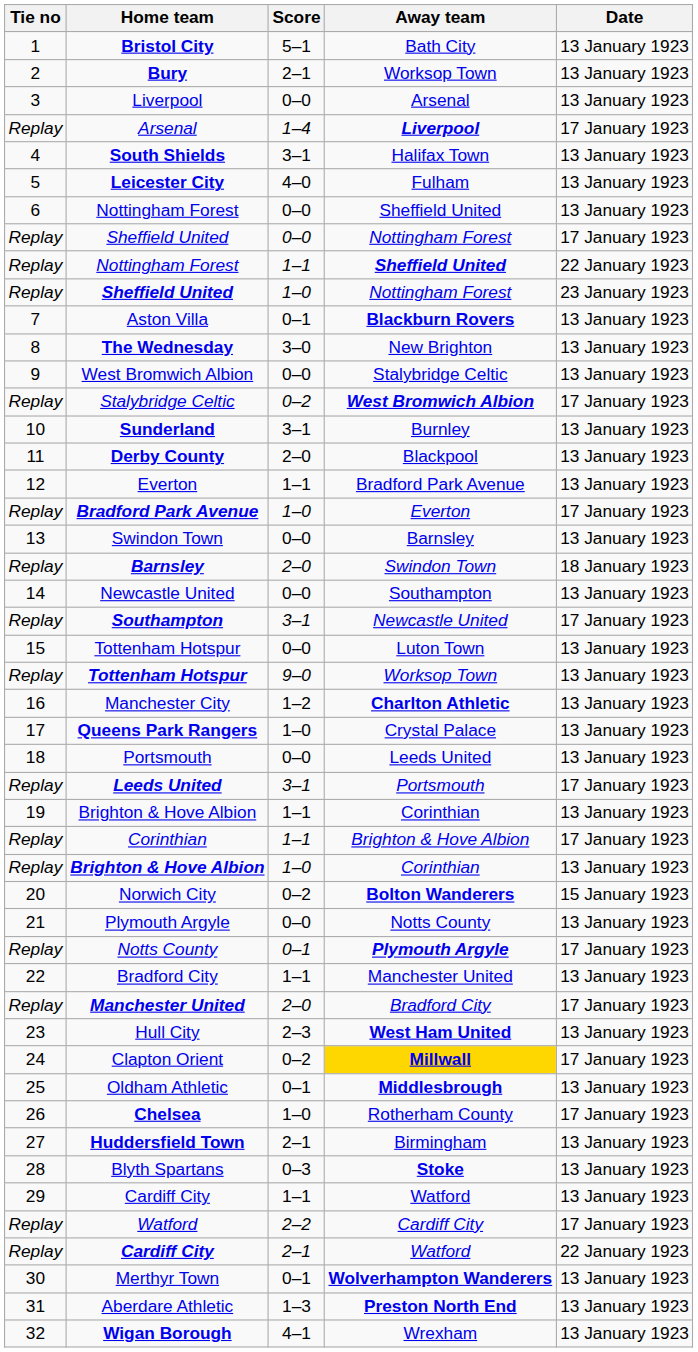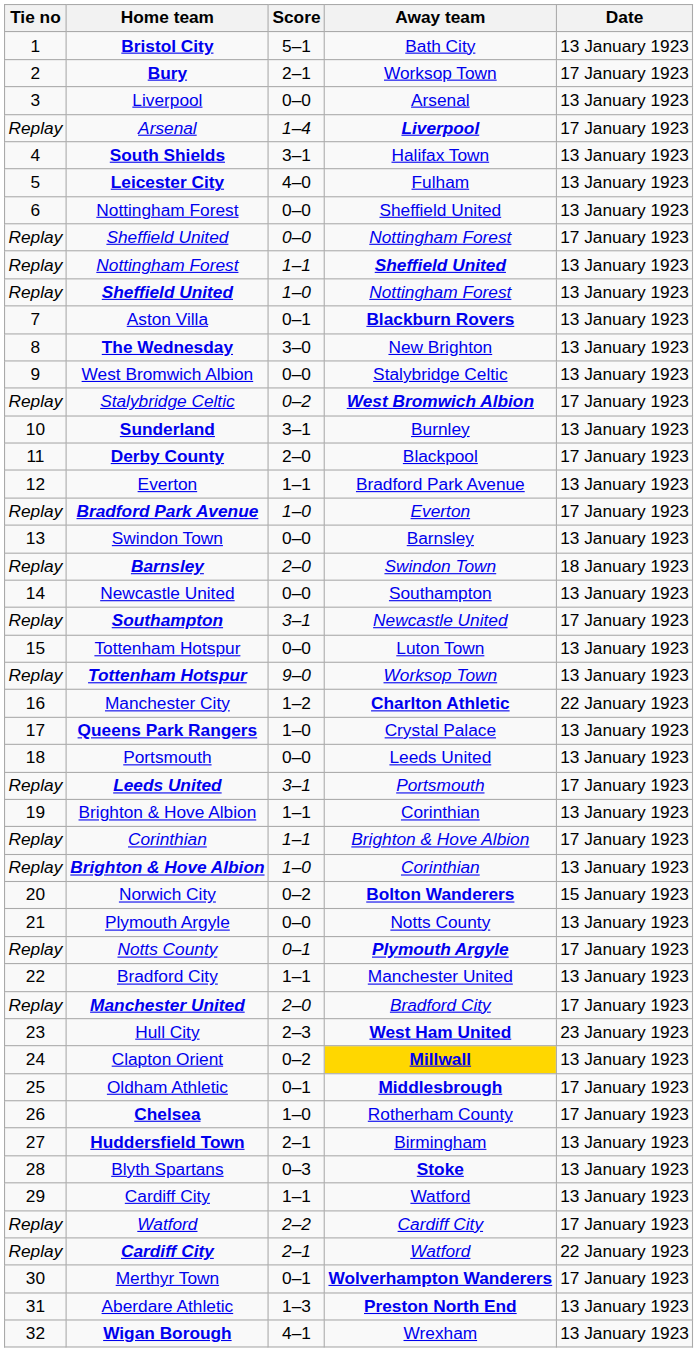Bury | Date: 13 January 1923 -> 17 January 1923
Nottingham Forest / 1–1 | Date: 22 January 1923 -> 13 January 1923
Sheffield United / 1–0 | Date: 23 January 1923 -> 13 January 1923
Derby County | Date: 13 January 1923 -> 17 January 1923
Manchester City | Date: 13 January 1923 -> 22 January 1923
Hull City | Date: 13 January 1923 -> 23 January 1923
Clapton Orient | Date: 17 January 1923 -> 13 January 1923
Oldham Athletic | Date: 13 January 1923 -> 17 January 1923
Merthyr Town | Date: 13 January 1923 -> 17 January 1923
